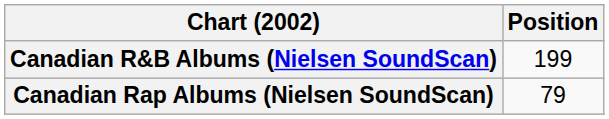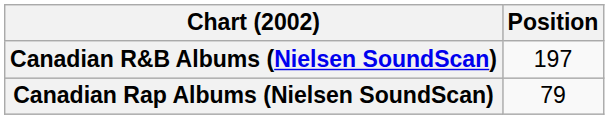Canadian R&B Albums (Nielsen SoundScan) | Position: 199 -> 197
